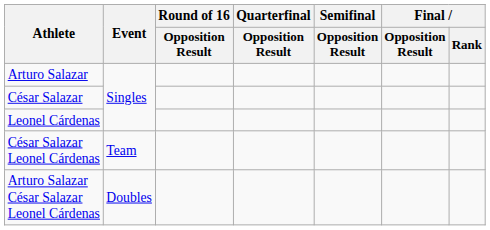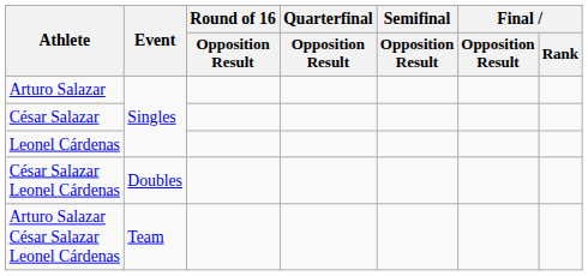César Salazar Leonel Cárdenas | Event: Team -> Doubles
Arturo Salazar César Salazar Leonel Cárdenas | Event: Doubles -> Team
